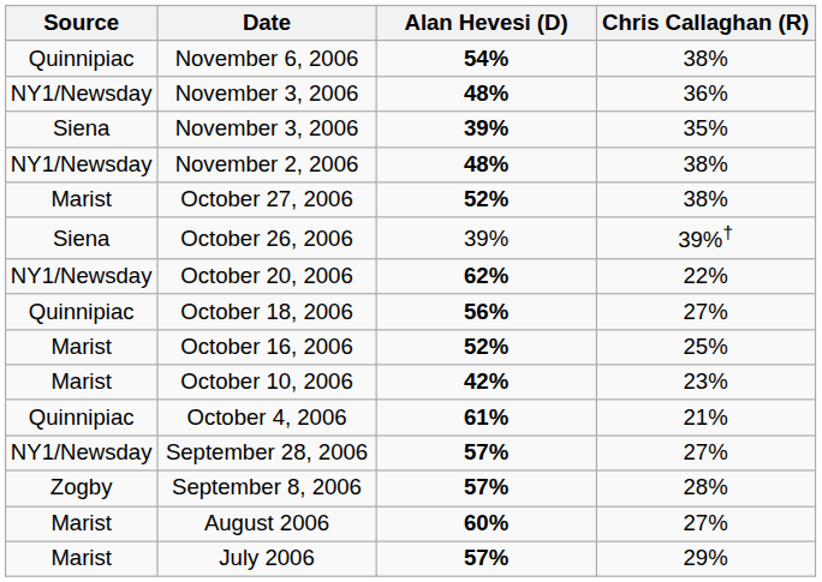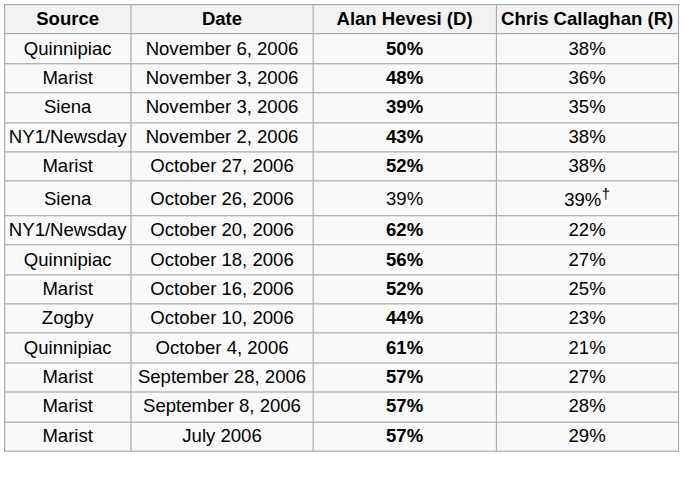November 6, 2006 | Alan Hevesi (D): 54% -> 50%
November 3, 2006 / 36% | Source: NY1/Newsday -> Marist
November 2, 2006 | Alan Hevesi (D): 48% -> 43%
October 10, 2006 | Source: Marist -> Zogby
October 10, 2006 | Alan Hevesi (D): 42% -> 44%
September 28, 2006 | Source: NY1/Newsday -> Marist
September 8, 2006 | Source: Zogby -> Marist
- row: Marist | August 2006 | 60% | 27%
